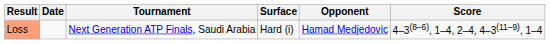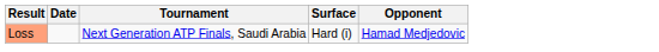- column: Score | 4–3(8–6), 1–4, 2–4, 4–3(11–9), 1–4
